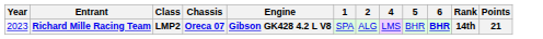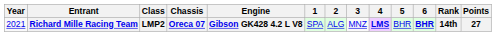+ column: 3 | MNZ
Richard Mille Racing Team | Year: 2023 -> 2021
Richard Mille Racing Team | 4: normal -> bold
Richard Mille Racing Team | Points: 21 -> 27
